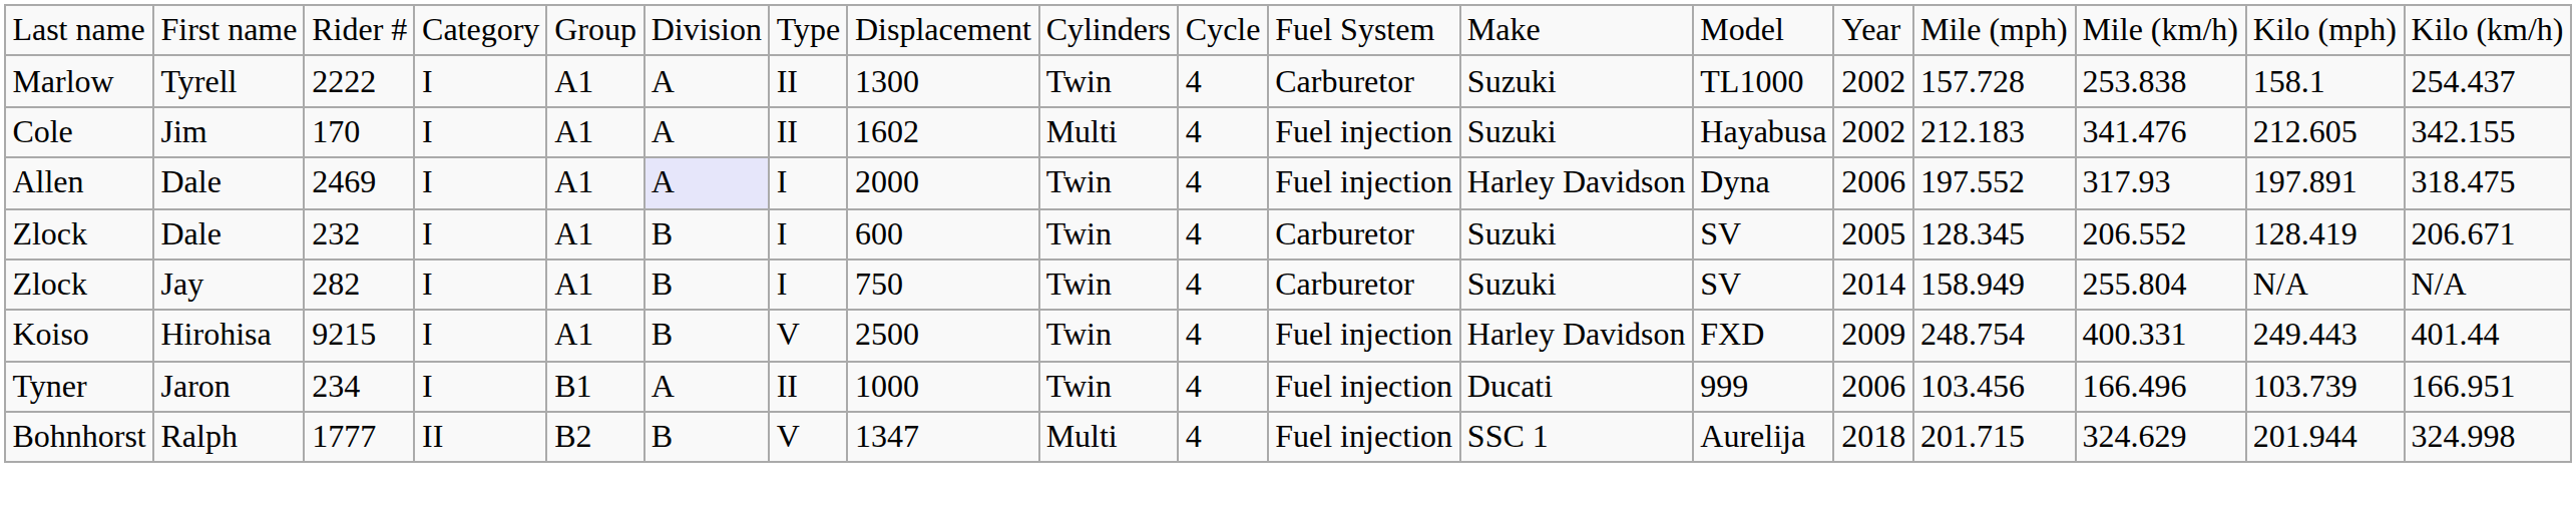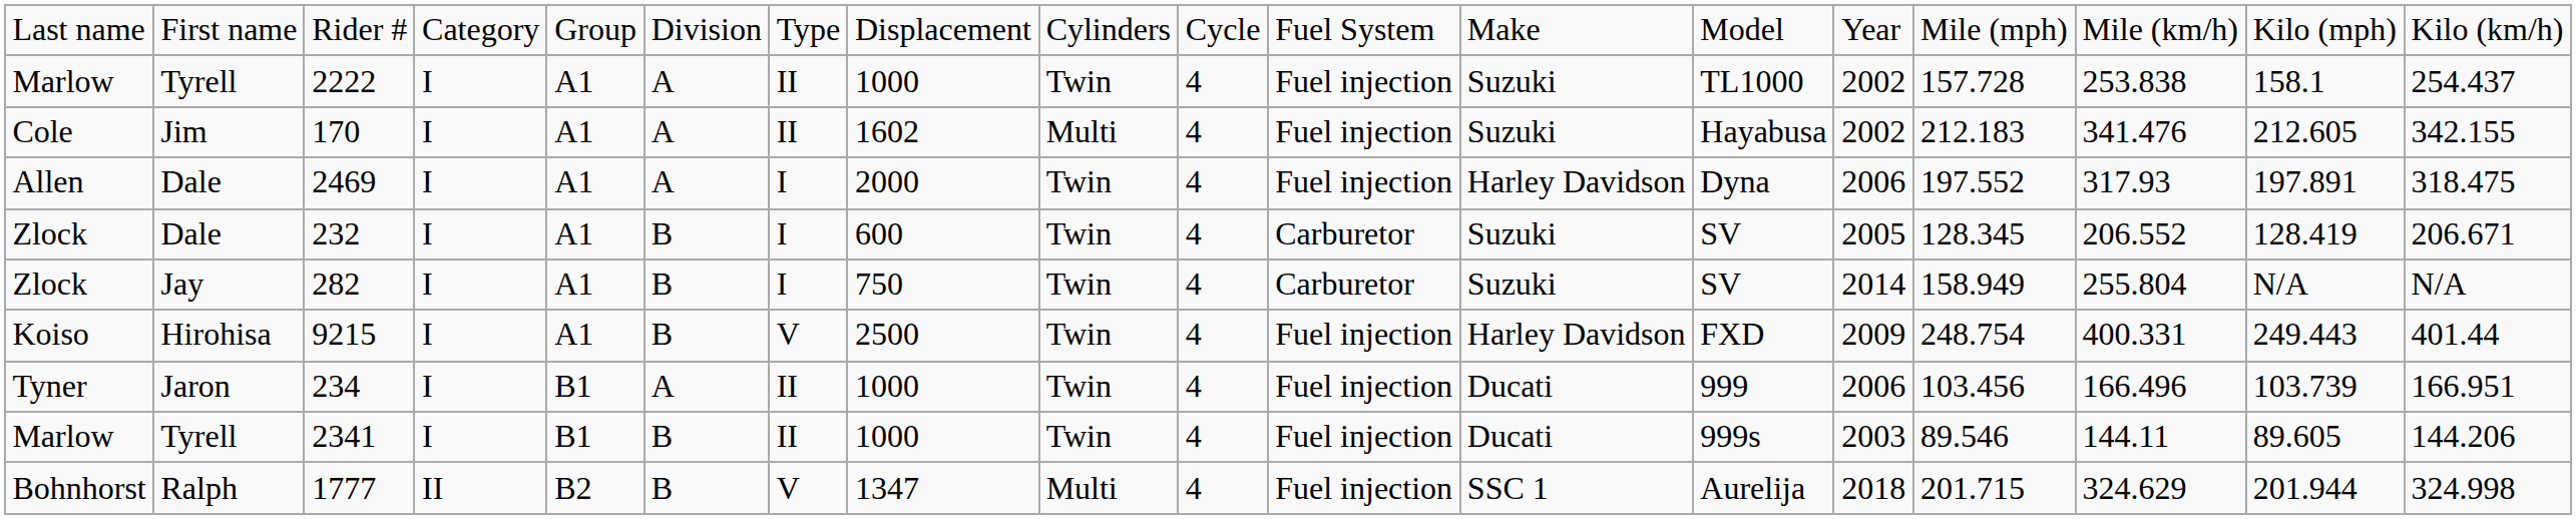2222 | column 8: 1300 -> 1000
2222 | column 11: Carburetor -> Fuel injection
2469 | column 6: lavender background -> no background
+ row: Marlow | Tyrell | 2341 | I | B1 | B | II | 1000 | Twin | 4 | Fuel injection | Ducati | 999s | 2003 | 89.546 | 144.11 | 89.605 | 144.206
